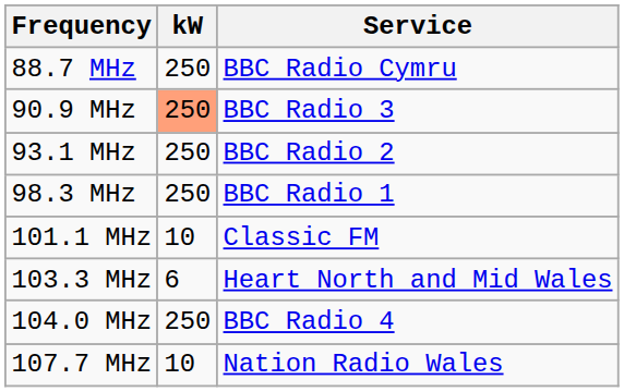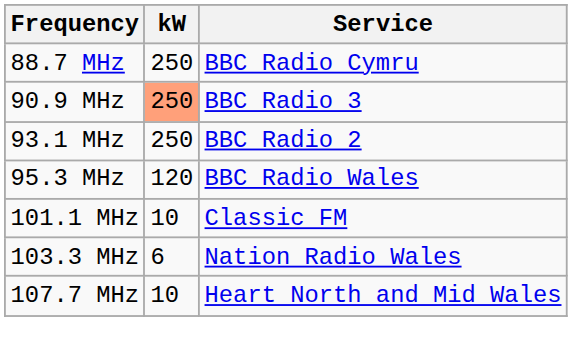+ row: 95.3 MHz | 120 | BBC Radio Wales
- row: 98.3 MHz | 250 | BBC Radio 1
103.3 MHz | Service: Heart North and Mid Wales -> Nation Radio Wales
- row: 104.0 MHz | 250 | BBC Radio 4
107.7 MHz | Service: Nation Radio Wales -> Heart North and Mid Wales
